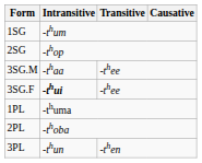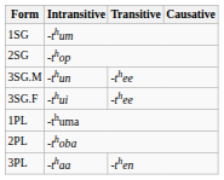3SG.M | Intransitive: -thaa -> -thun
3SG.F | Intransitive: bold -> normal
3PL | Intransitive: -thun -> -thaa
